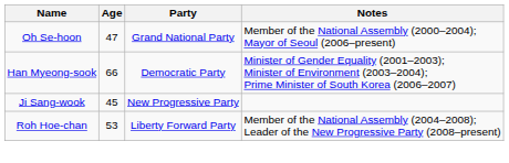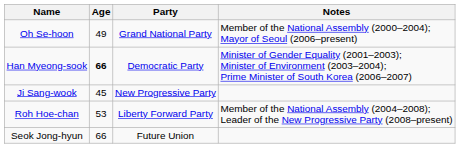Oh Se-hoon | Age: 47 -> 49
Han Myeong-sook | Age: normal -> bold
+ row: Seok Jong-hyun | 66 | Future Union
